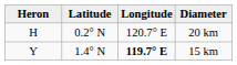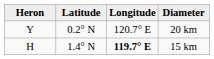20 km | Heron: H -> Y
15 km | Heron: Y -> H
